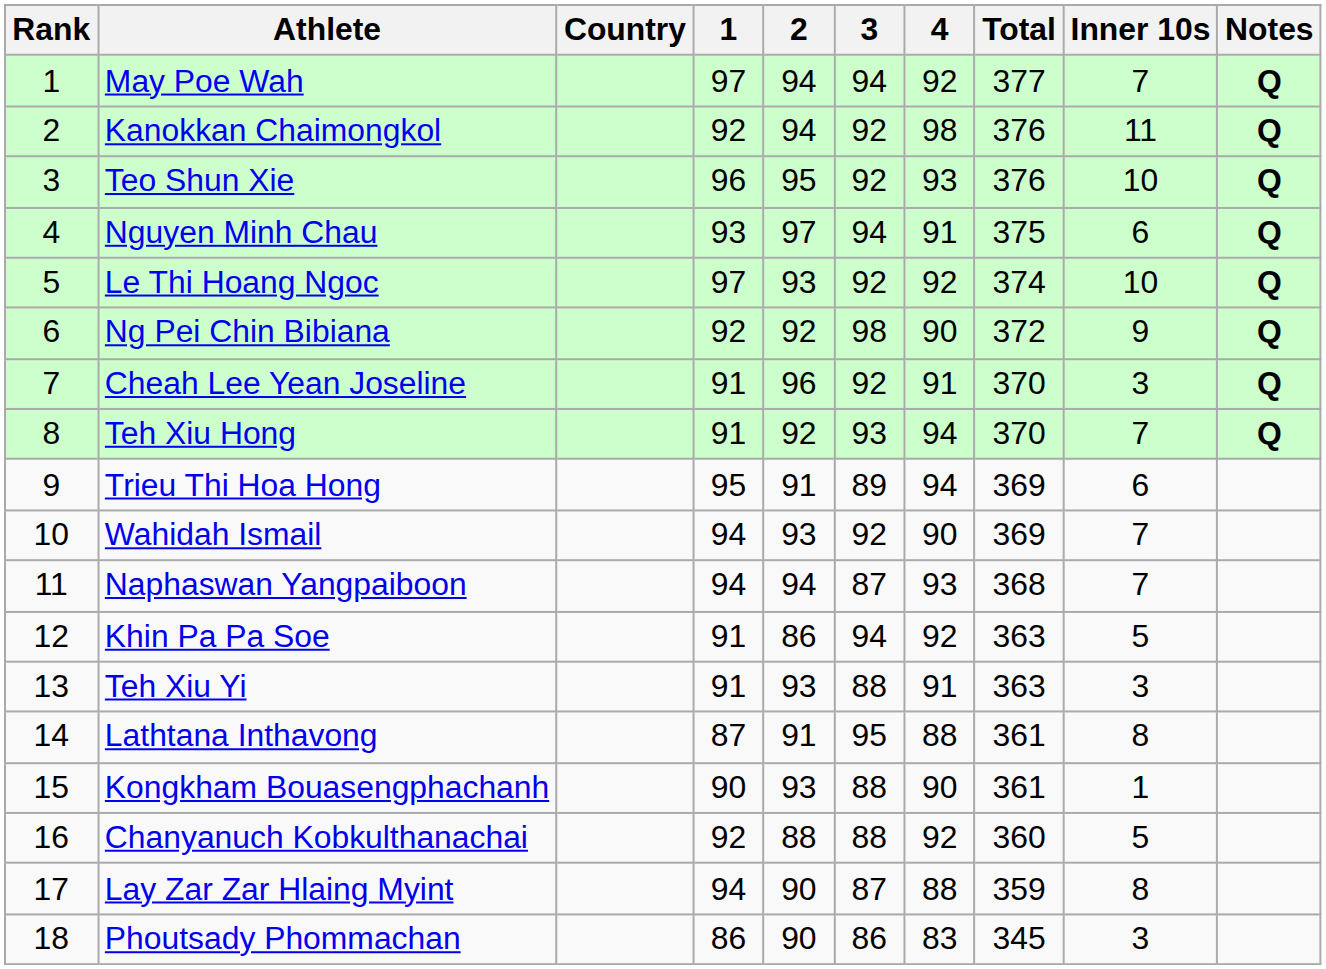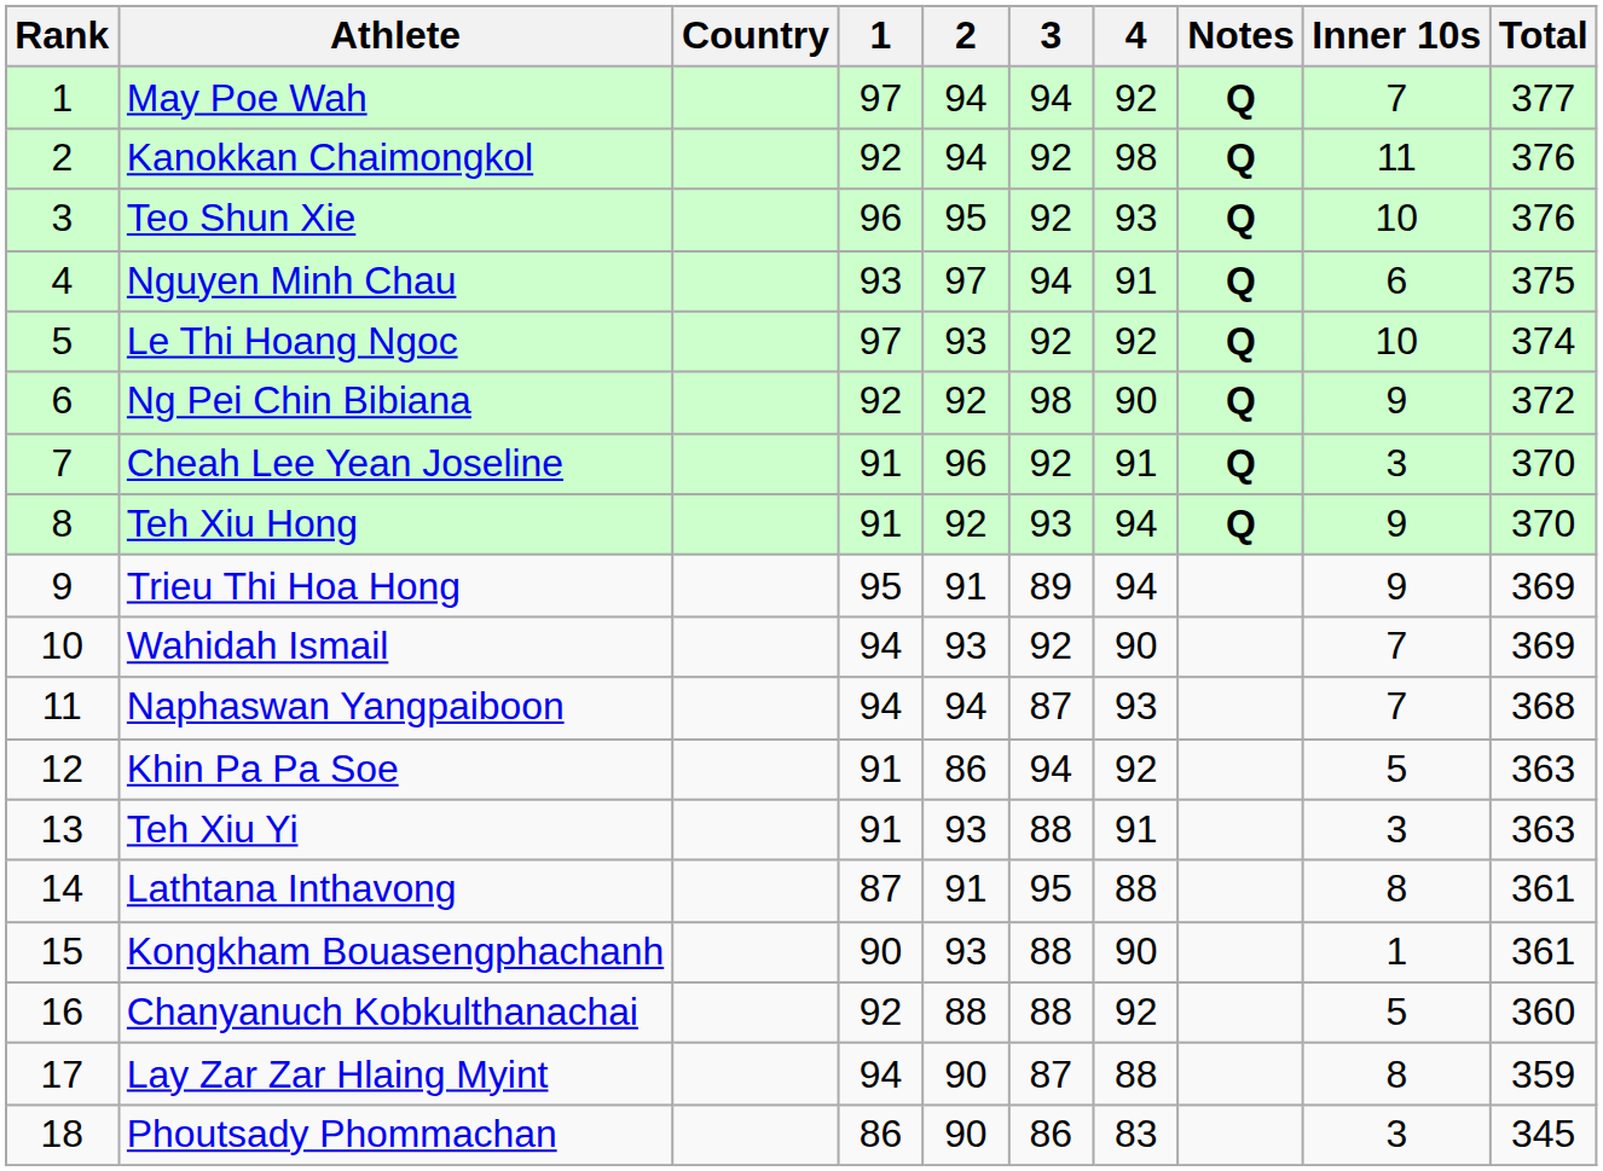columns swapped: Total <-> Notes
Teh Xiu Hong | Inner 10s: 7 -> 9
Trieu Thi Hoa Hong | Inner 10s: 6 -> 9
